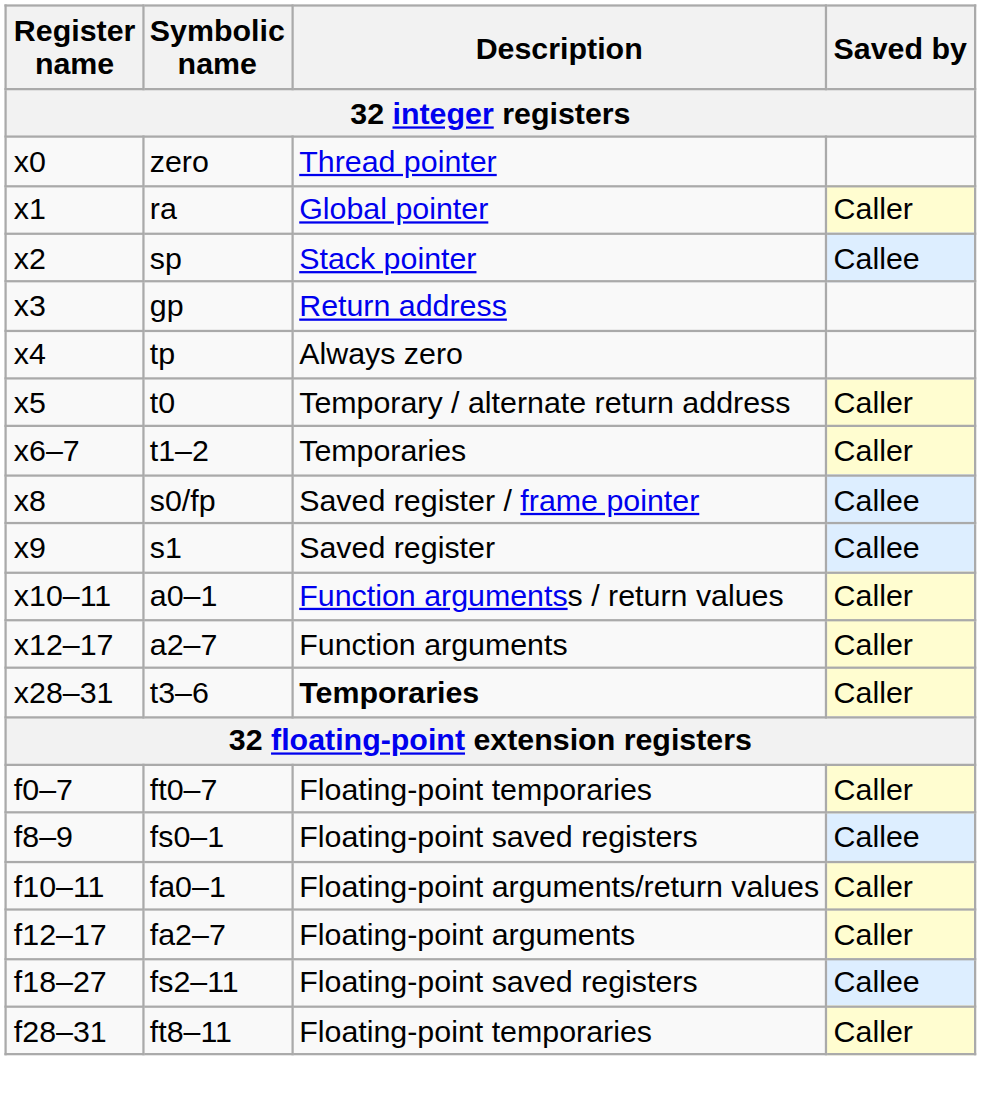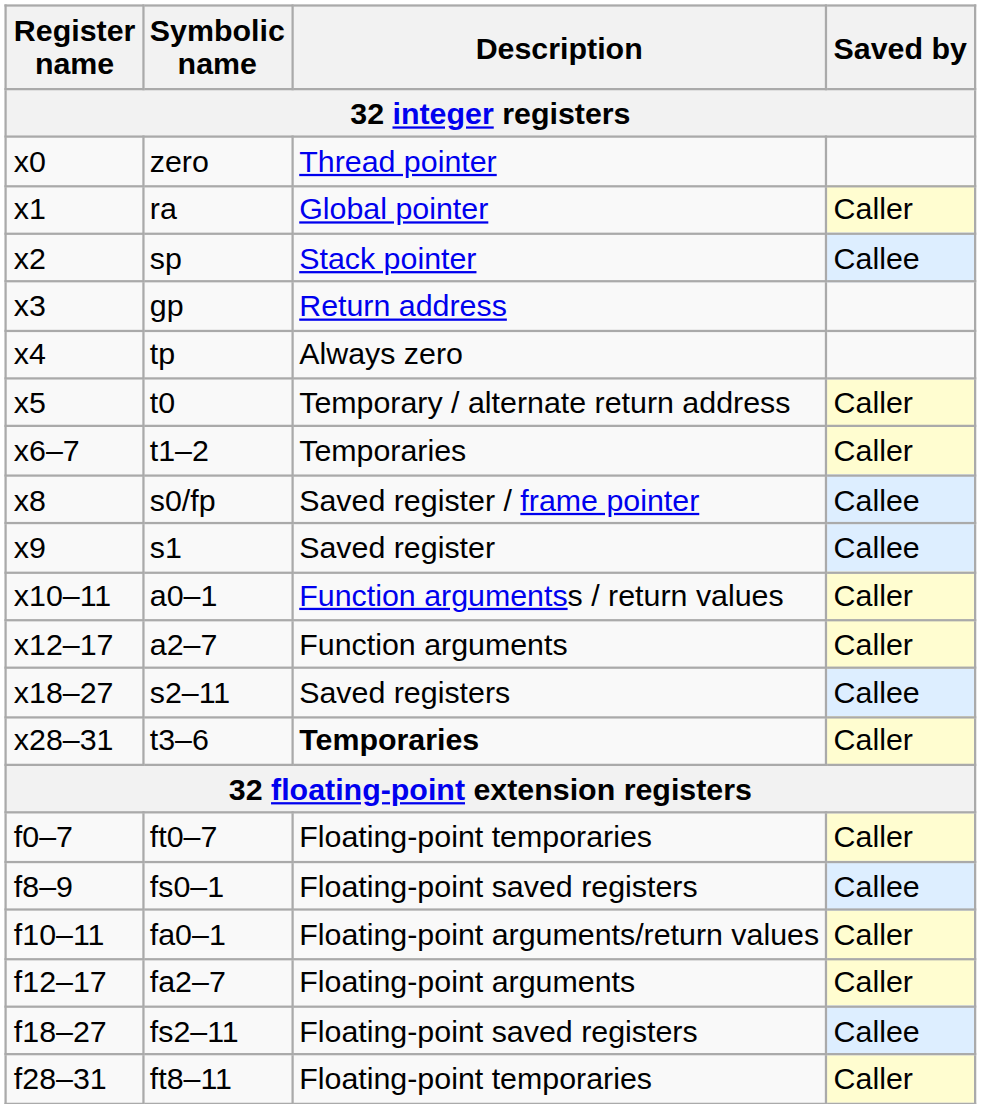+ row: x18–27 | s2–11 | Saved registers | Callee
